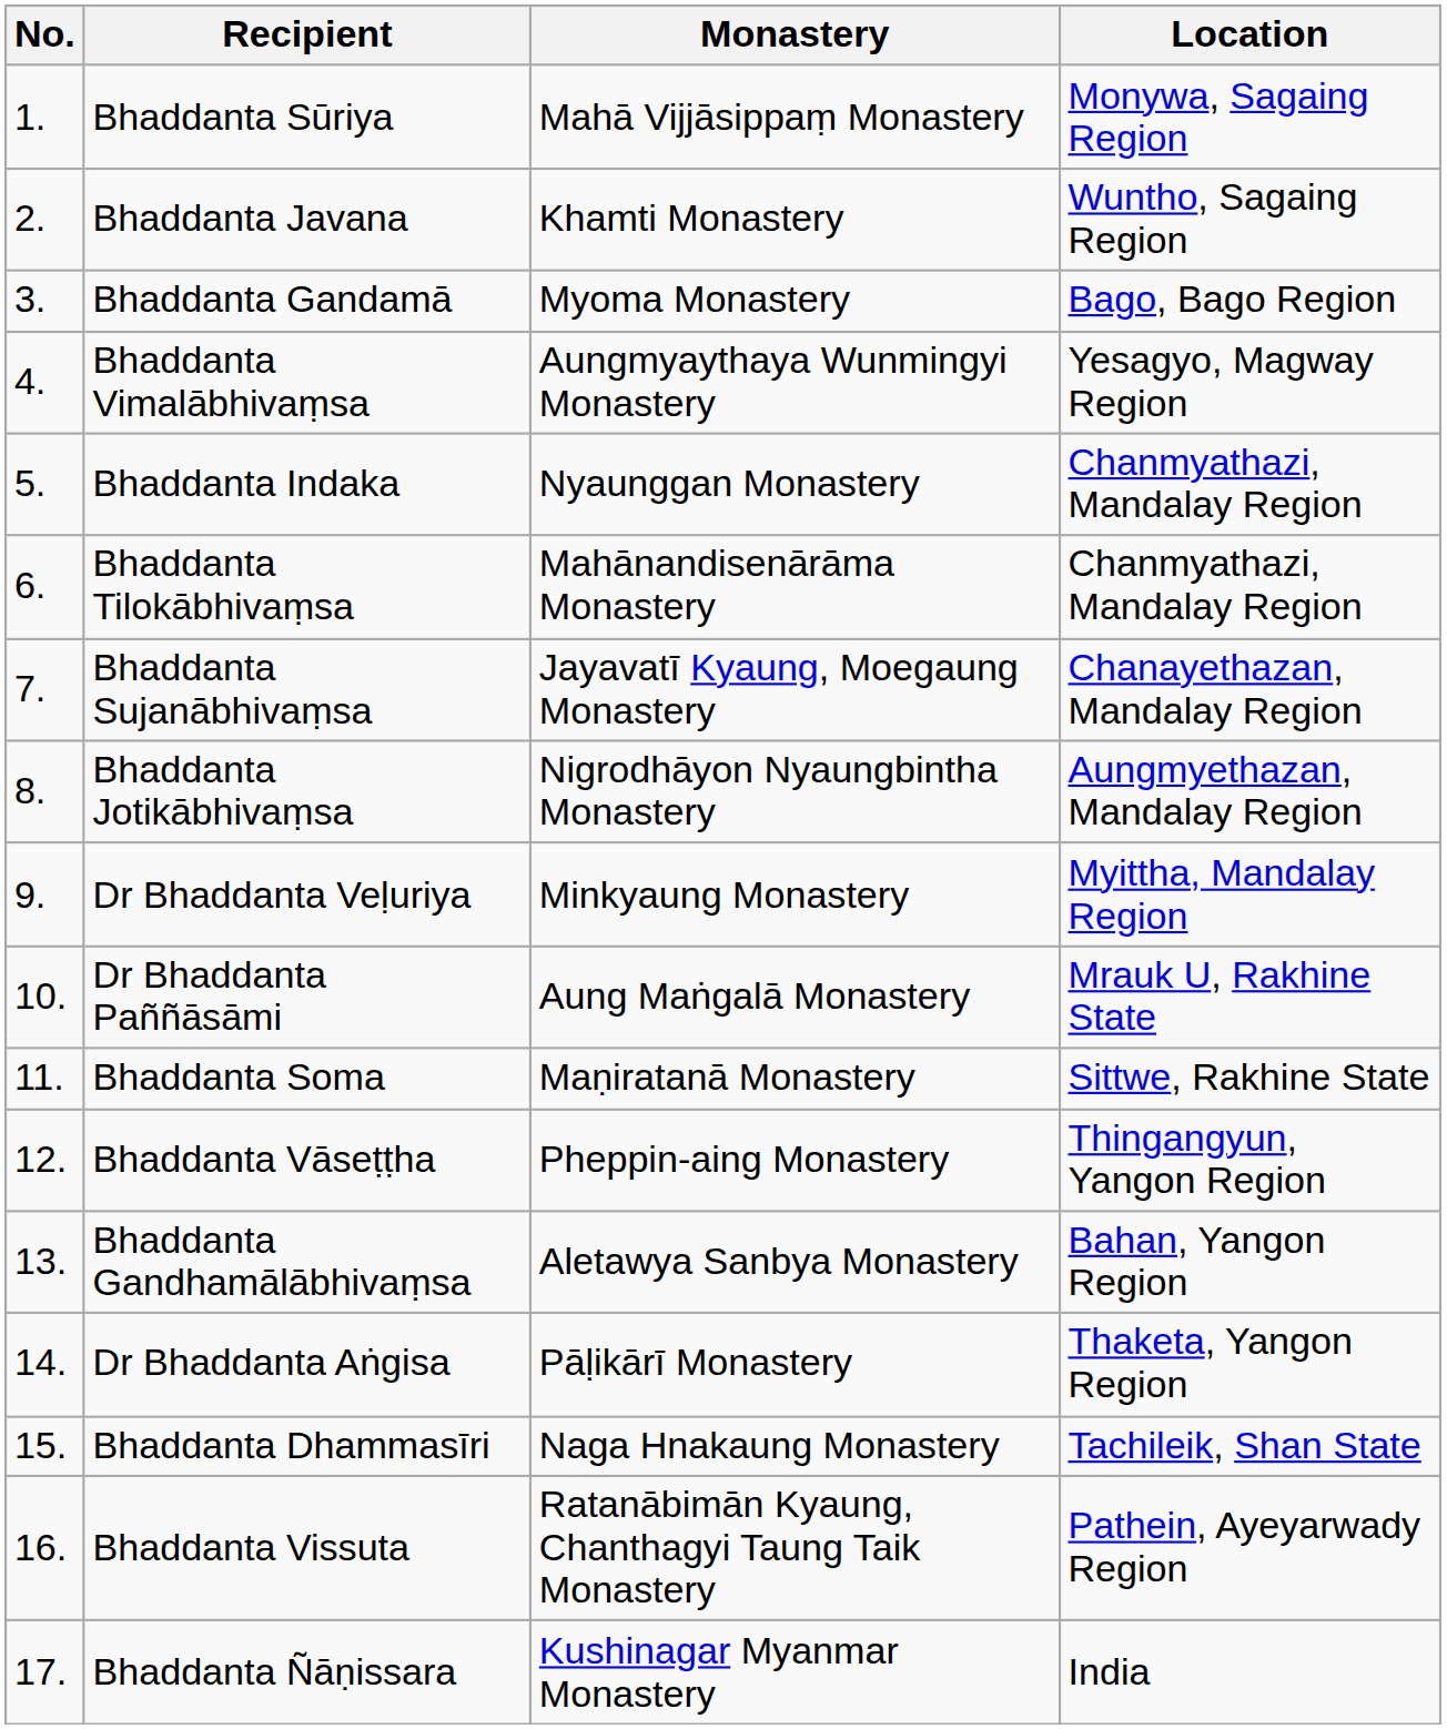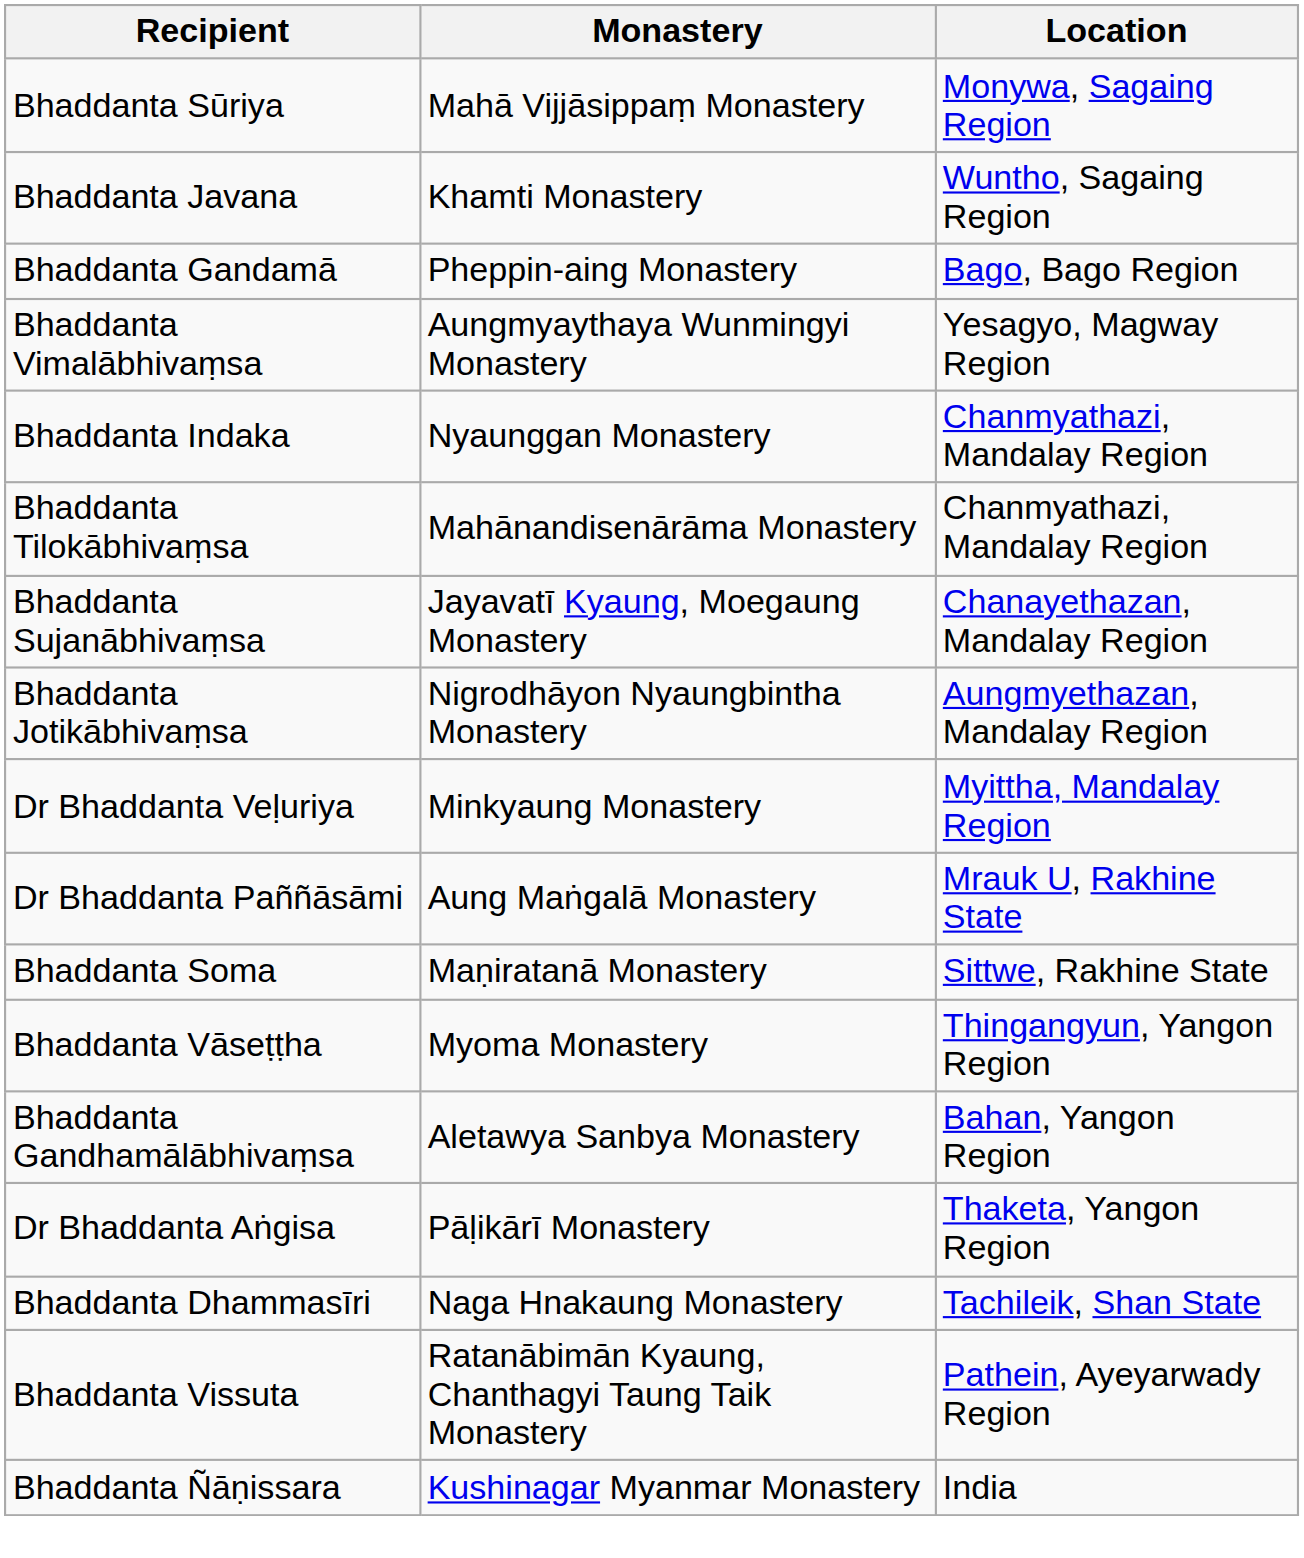- column: No. | 1. | 2. | 3. | 4. | 5. | 6. | 7. | 8. | 9. | 10. | 11. | 12. | 13. | 14. | 15. | 16. | 17.
Bhaddanta Gandamā | Monastery: Myoma Monastery -> Pheppin-aing Monastery
Bhaddanta Vāseṭṭha | Monastery: Pheppin-aing Monastery -> Myoma Monastery
